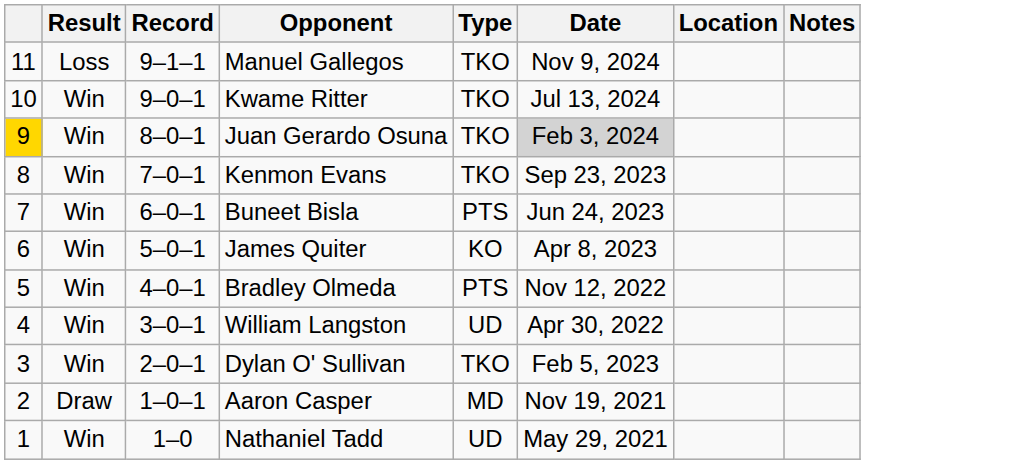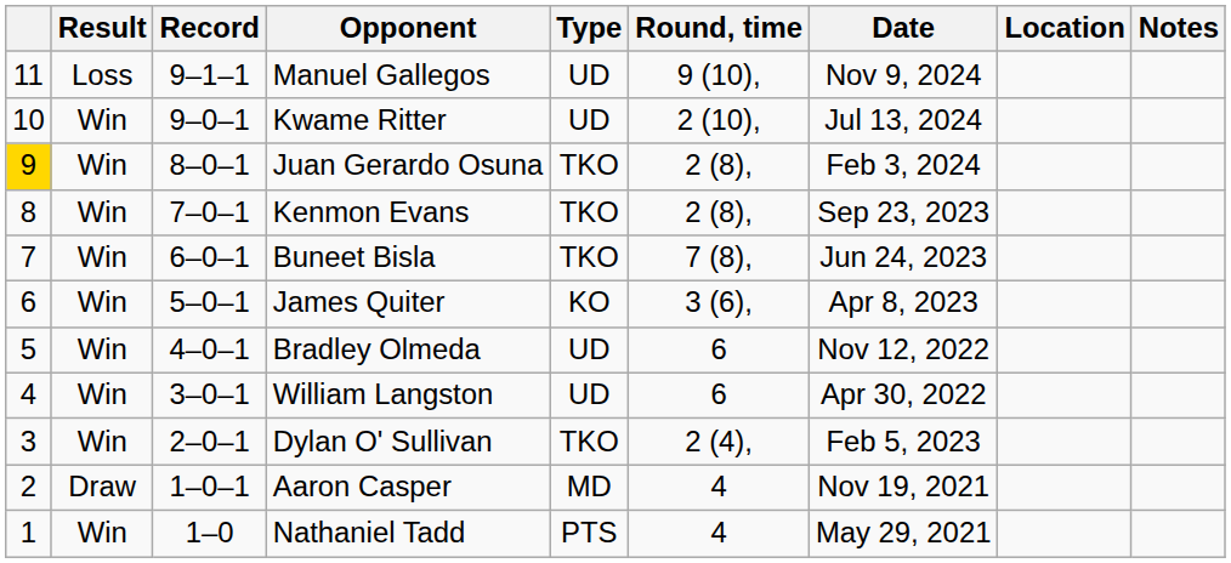+ column: Round, time | 9 (10), | 2 (10), | 2 (8), | 2 (8), | 7 (8), | 3 (6), | 6 | 6 | 2 (4), | 4 | 4
Manuel Gallegos | Type: TKO -> UD
Kwame Ritter | Type: TKO -> UD
Juan Gerardo Osuna | Date: lightgrey background -> no background
Buneet Bisla | Type: PTS -> TKO
Bradley Olmeda | Type: PTS -> UD
Nathaniel Tadd | Type: UD -> PTS
